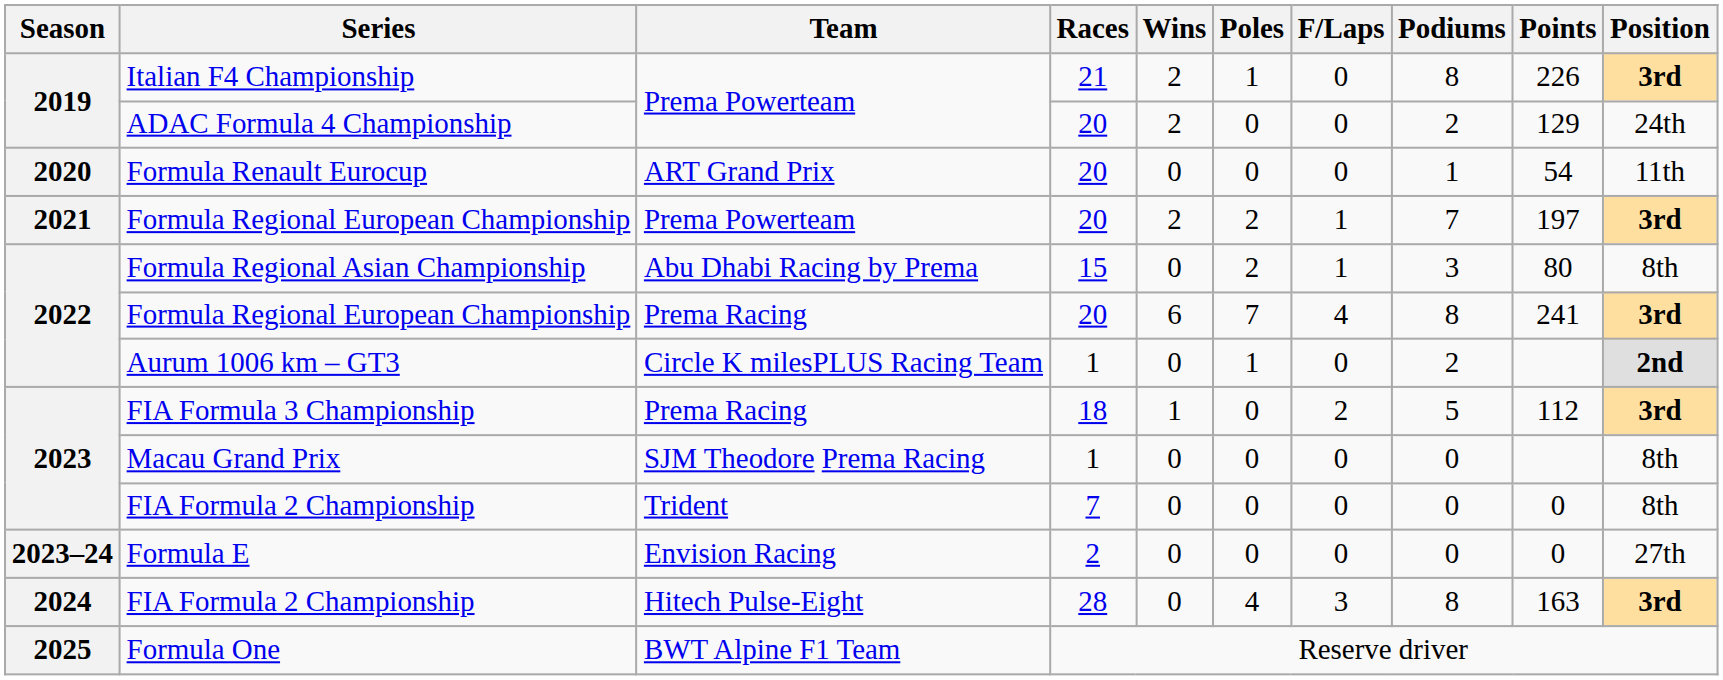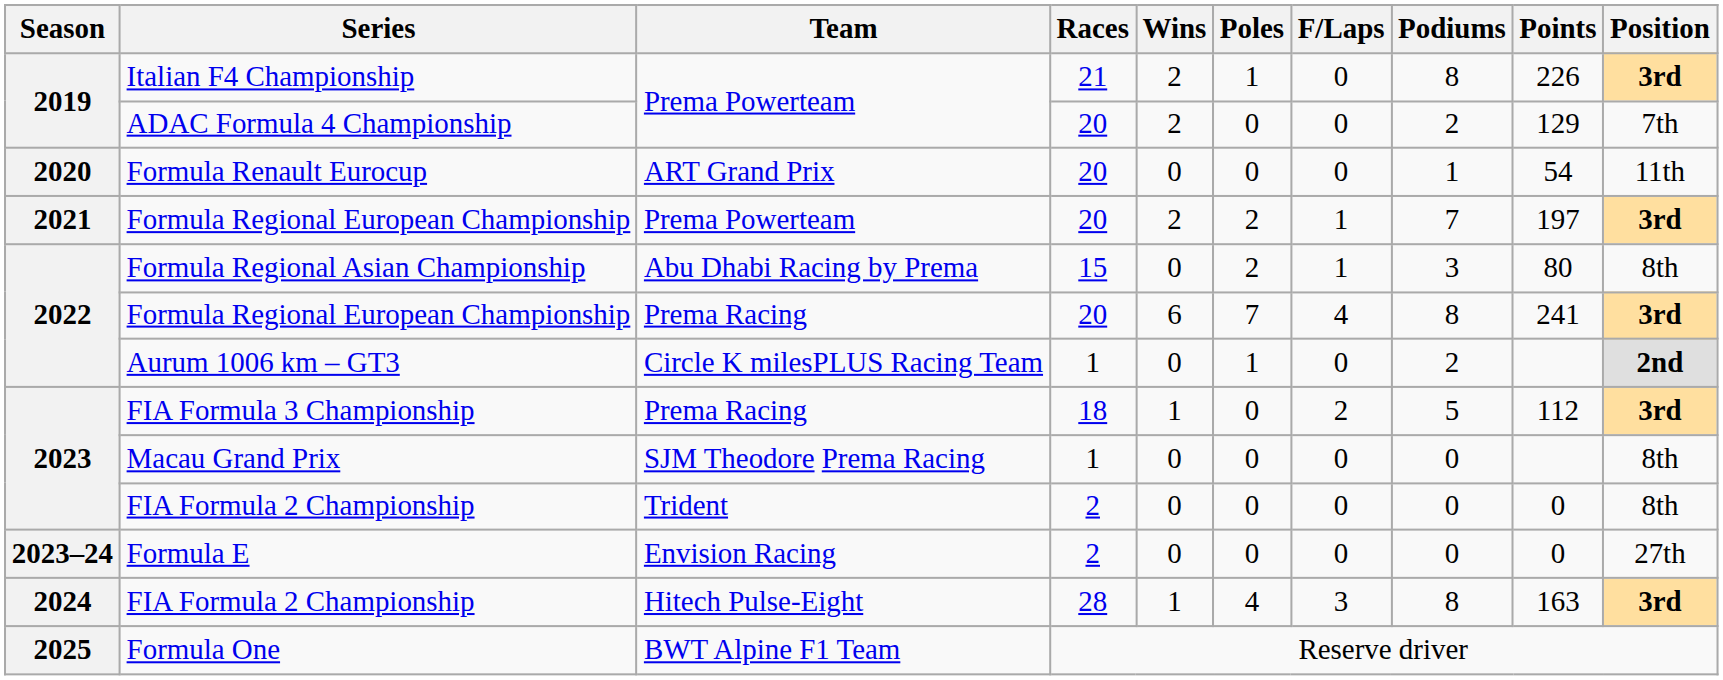ADAC Formula 4 Championship | Position: 24th -> 7th
FIA Formula 2 Championship / Trident | Races: 7 -> 2
FIA Formula 2 Championship / Hitech Pulse-Eight | Wins: 0 -> 1
